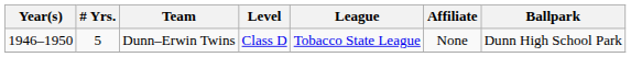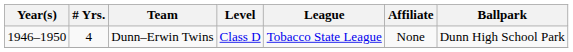Dunn–Erwin Twins | # Yrs.: 5 -> 4
